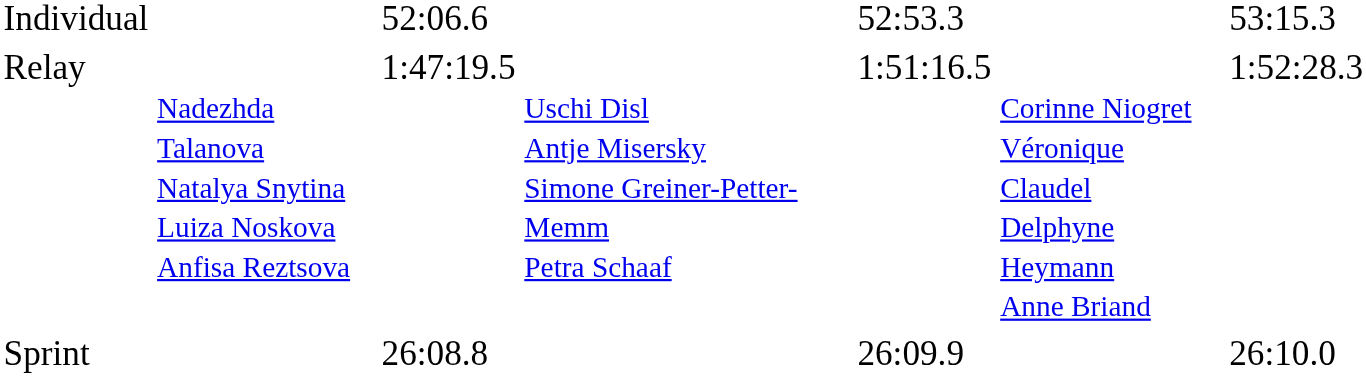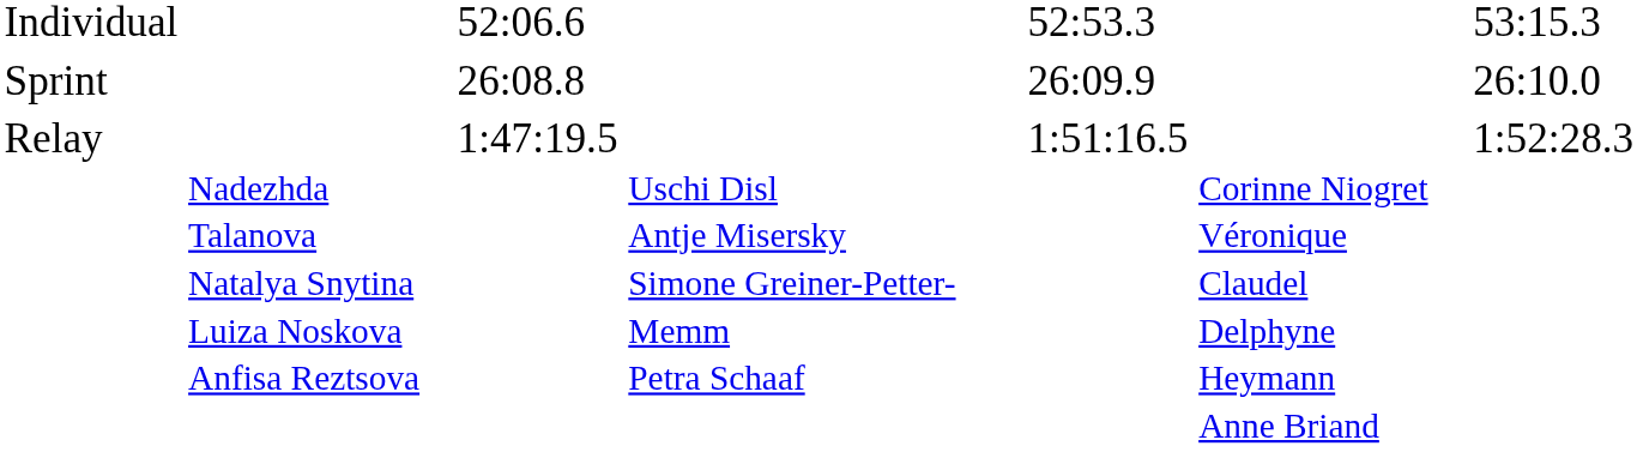rows swapped: Sprint <-> Relay
